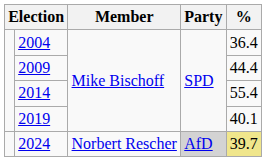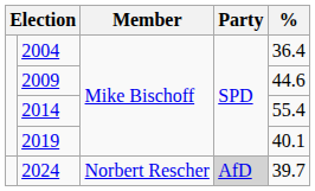2009 | %: 44.4 -> 44.6
2024 | %: khaki background -> no background
